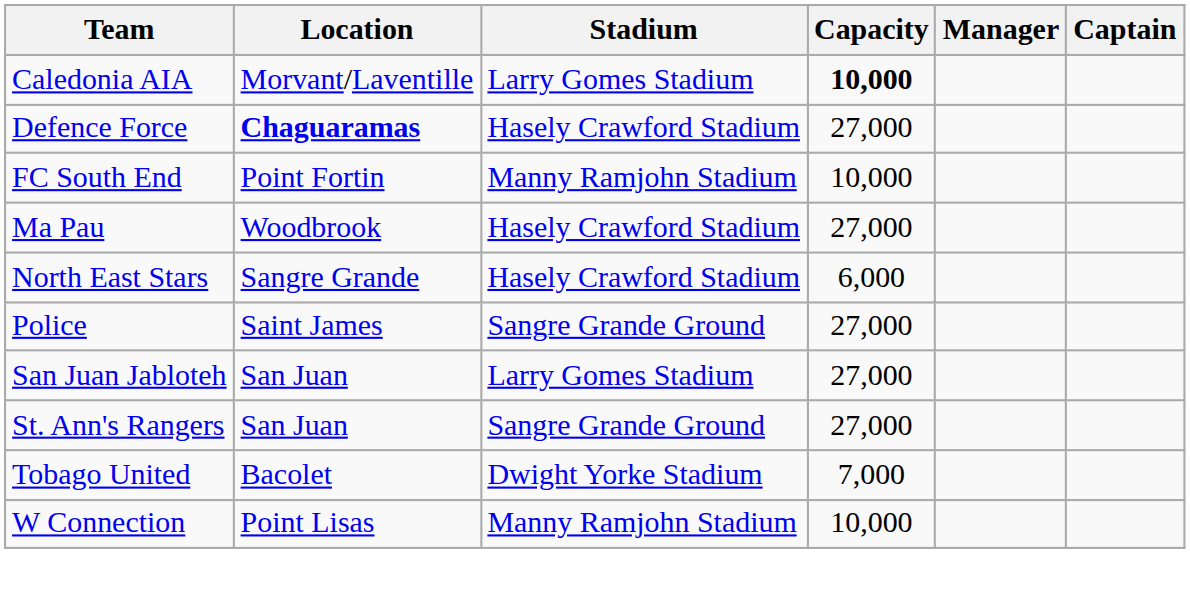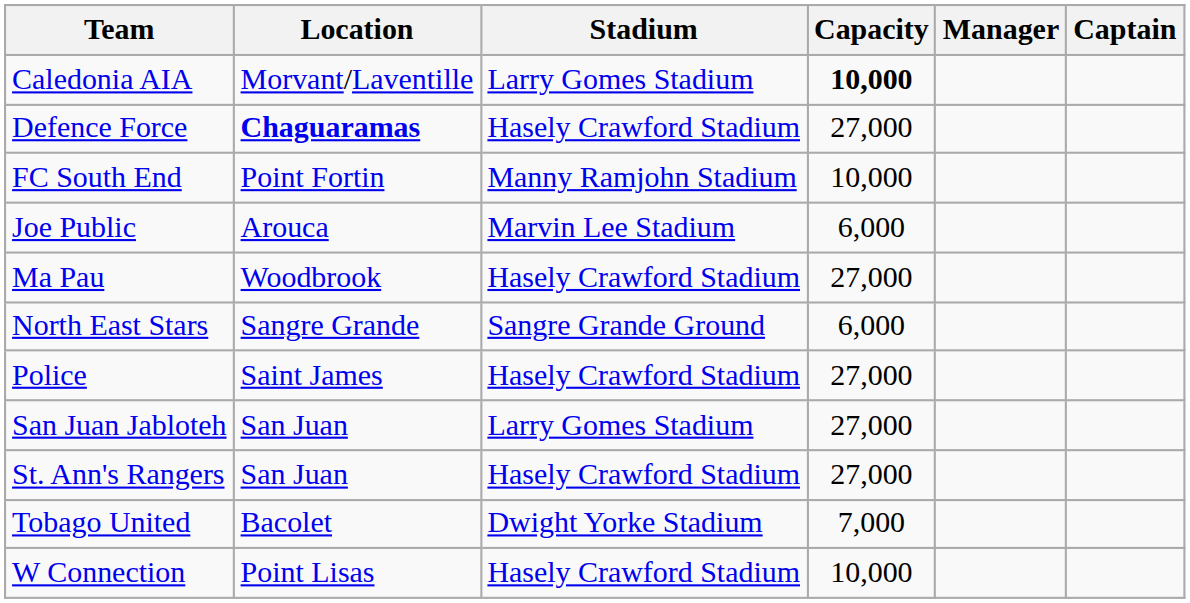+ row: Joe Public | Arouca | Marvin Lee Stadium | 6,000
North East Stars | Stadium: Hasely Crawford Stadium -> Sangre Grande Ground
Police | Stadium: Sangre Grande Ground -> Hasely Crawford Stadium
St. Ann's Rangers | Stadium: Sangre Grande Ground -> Hasely Crawford Stadium
W Connection | Stadium: Manny Ramjohn Stadium -> Hasely Crawford Stadium
